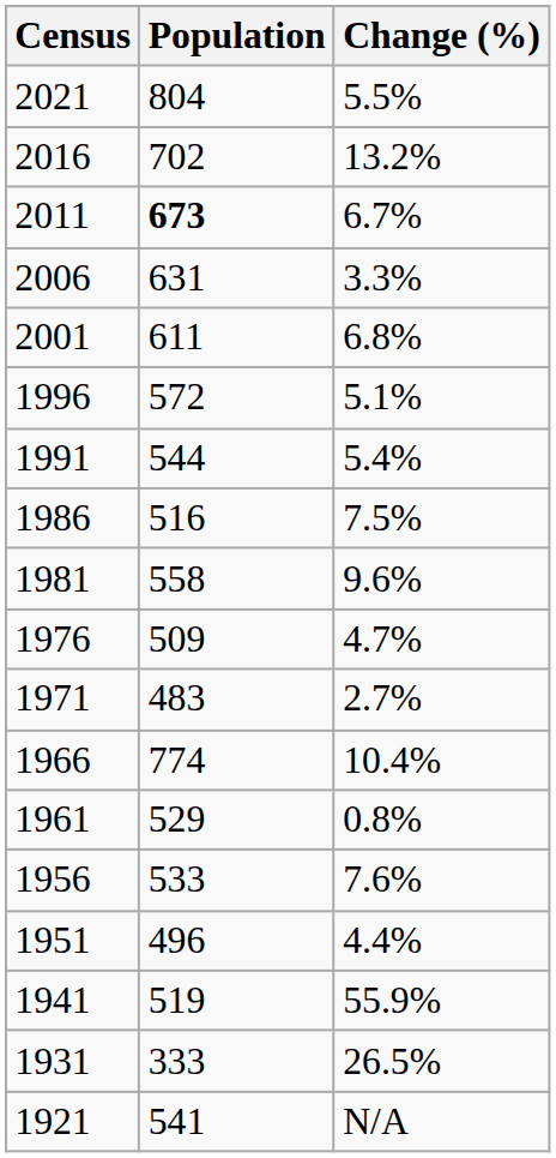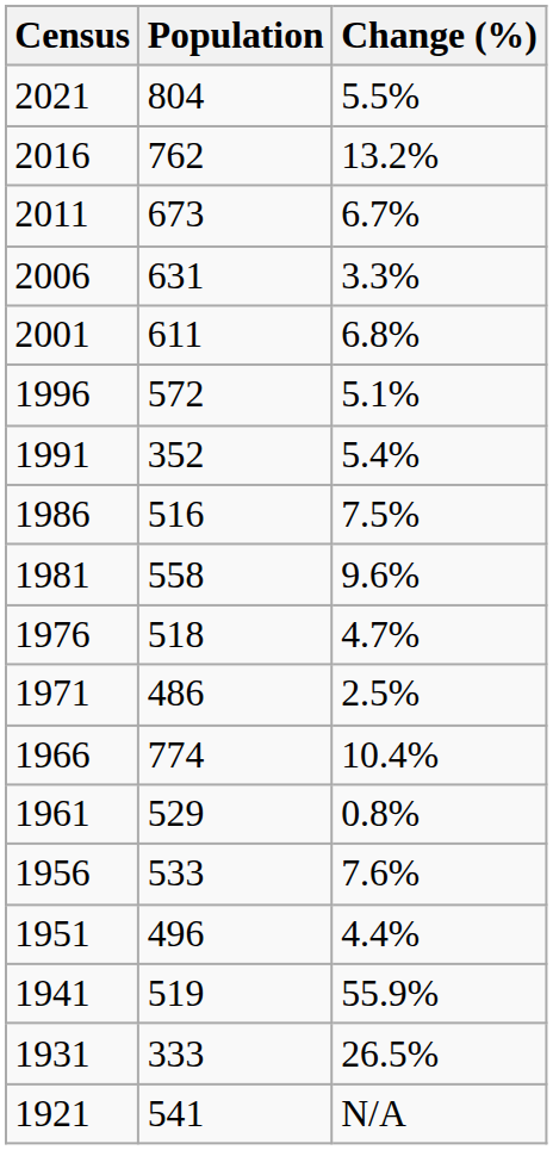2016 | Population: 702 -> 762
2011 | Population: bold -> normal
1991 | Population: 544 -> 352
1976 | Population: 509 -> 518
1971 | Population: 483 -> 486
1971 | Change (%): 2.7% -> 2.5%
